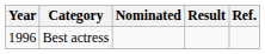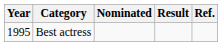Best actress | Year: 1996 -> 1995
